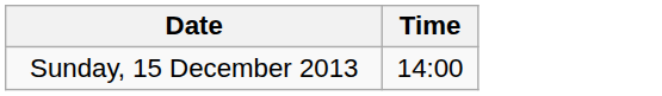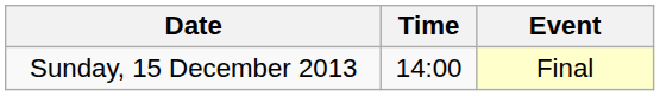+ column: Event | Final
